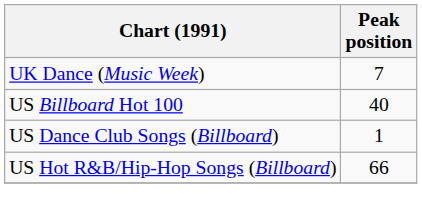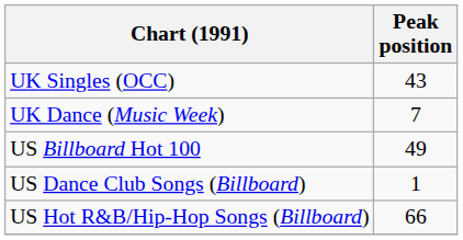+ row: UK Singles (OCC) | 43
US Billboard Hot 100 | Peak position: 40 -> 49
